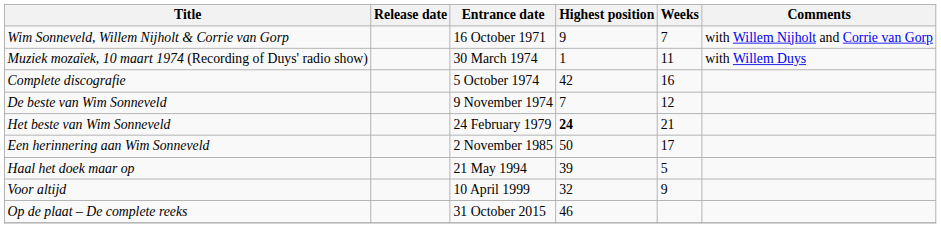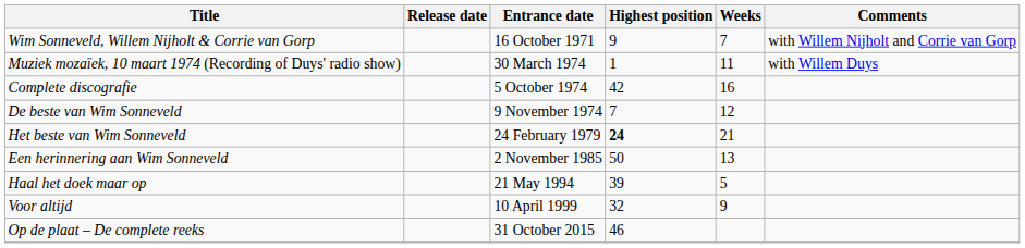Een herinnering aan Wim Sonneveld | Weeks: 17 -> 13
